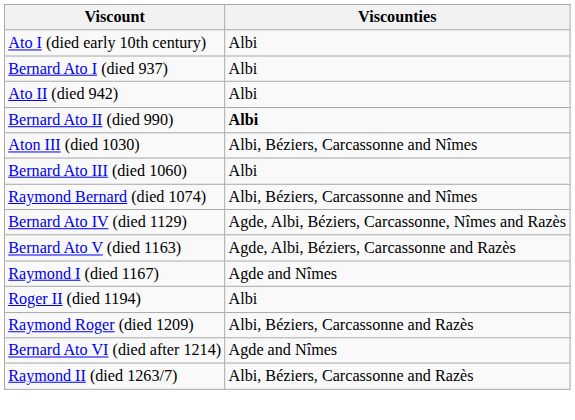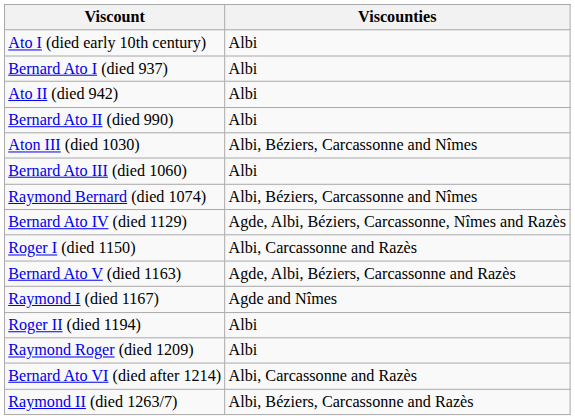Bernard Ato II (died 990) | Viscounties: bold -> normal
+ row: Roger I (died 1150) | Albi, Carcassonne and Razès
Raymond Roger (died 1209) | Viscounties: Albi, Béziers, Carcassonne and Razès -> Albi
Bernard Ato VI (died after 1214) | Viscounties: Agde and Nîmes -> Albi, Carcassonne and Razès
